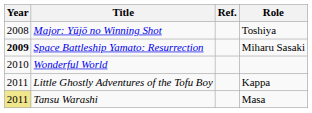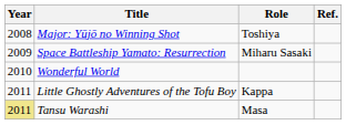columns swapped: Role <-> Ref.
Space Battleship Yamato: Resurrection | Year: bold -> normal
